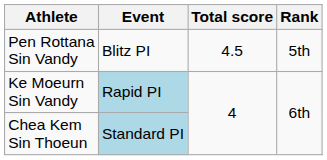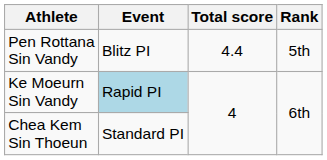Pen Rottana Sin Vandy | Total score: 4.5 -> 4.4
Chea Kem Sin Thoeun | Event: lightblue background -> no background
